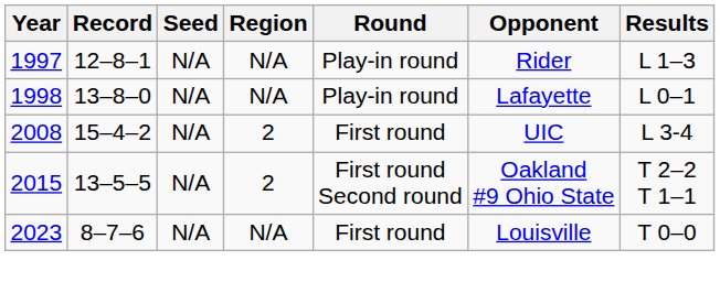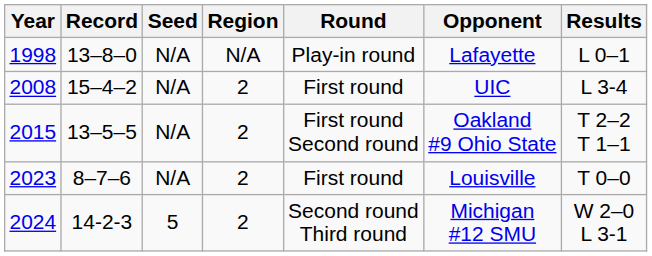- row: 1997 | 12–8–1 | N/A | N/A | Play-in round | Rider | L 1–3
2023 | Region: N/A -> 2
+ row: 2024 | 14-2-3 | 5 | 2 | Second round Third round | Michigan #12 SMU | W 2–0 L 3-1
